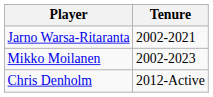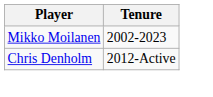- row: Jarno Warsa-Ritaranta | 2002-2021
